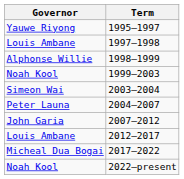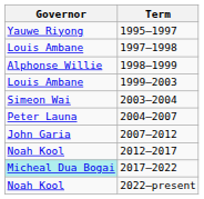1999–2003 | Governor: Noah Kool -> Louis Ambane
2012–2017 | Governor: Louis Ambane -> Noah Kool
2017–2022 | Governor: no background -> paleturquoise background
